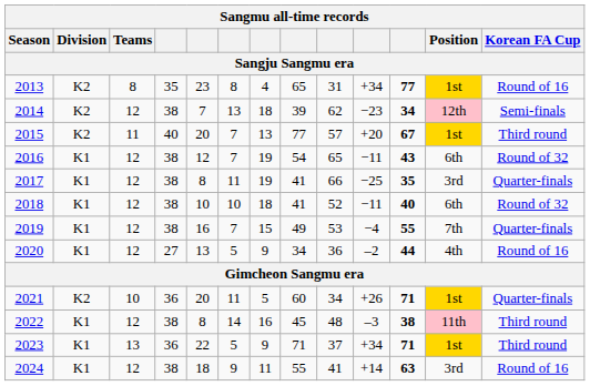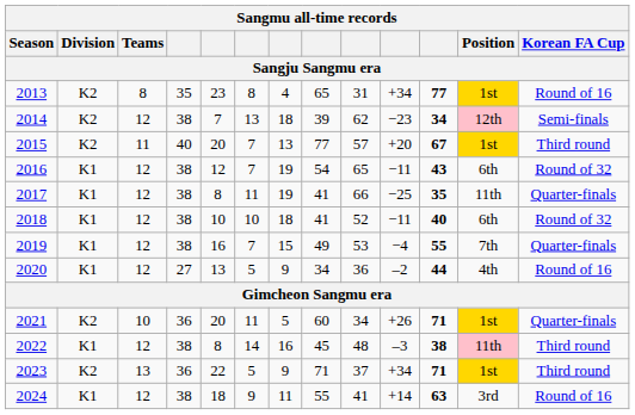2017 | Position: 3rd -> 11th
2023 | Division: K1 -> K2
